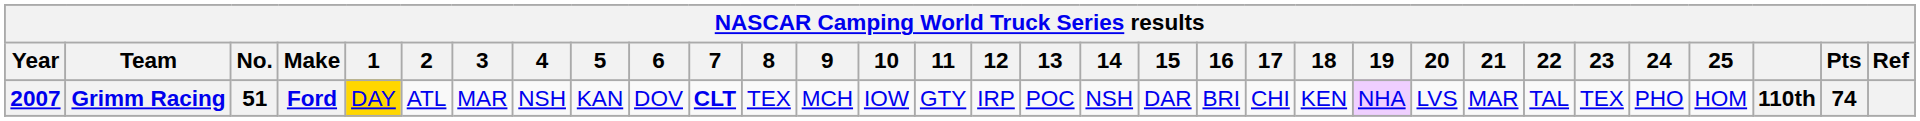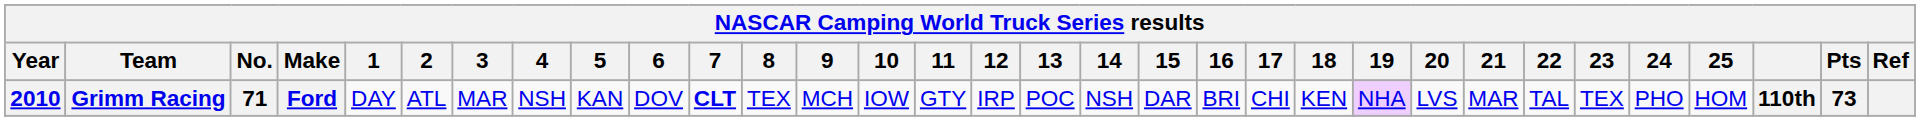Grimm Racing | Year: 2007 -> 2010
Grimm Racing | No.: 51 -> 71
Grimm Racing | 1: gold background -> no background
Grimm Racing | Pts: 74 -> 73
